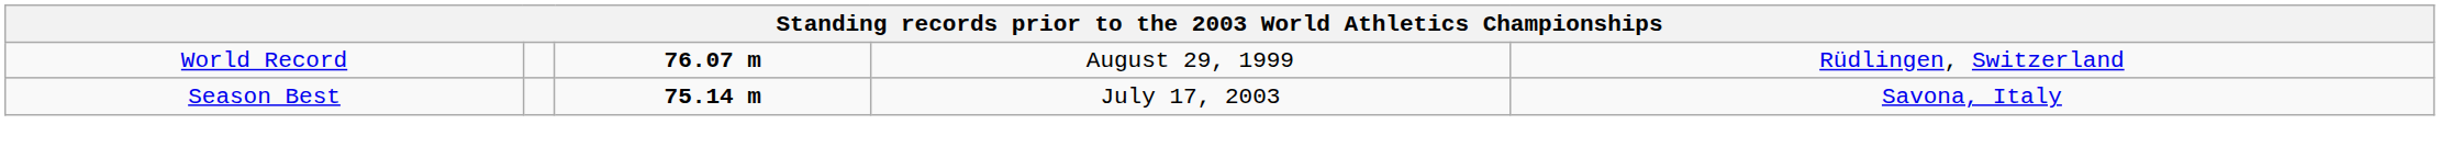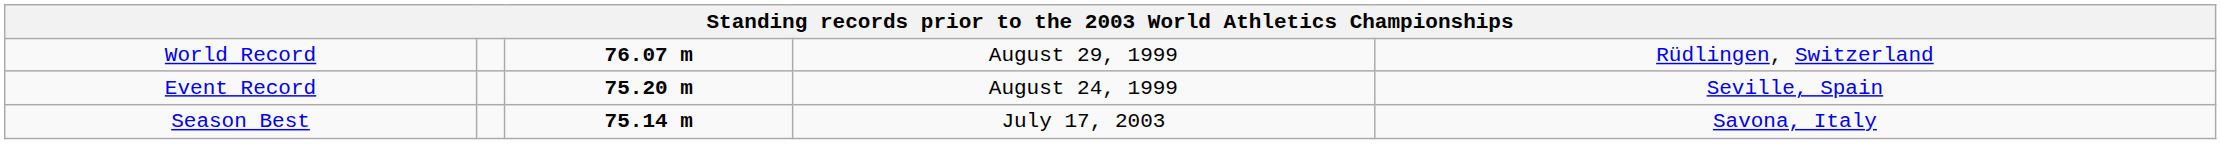+ row: Event Record | 75.20 m | August 24, 1999 | Seville, Spain
